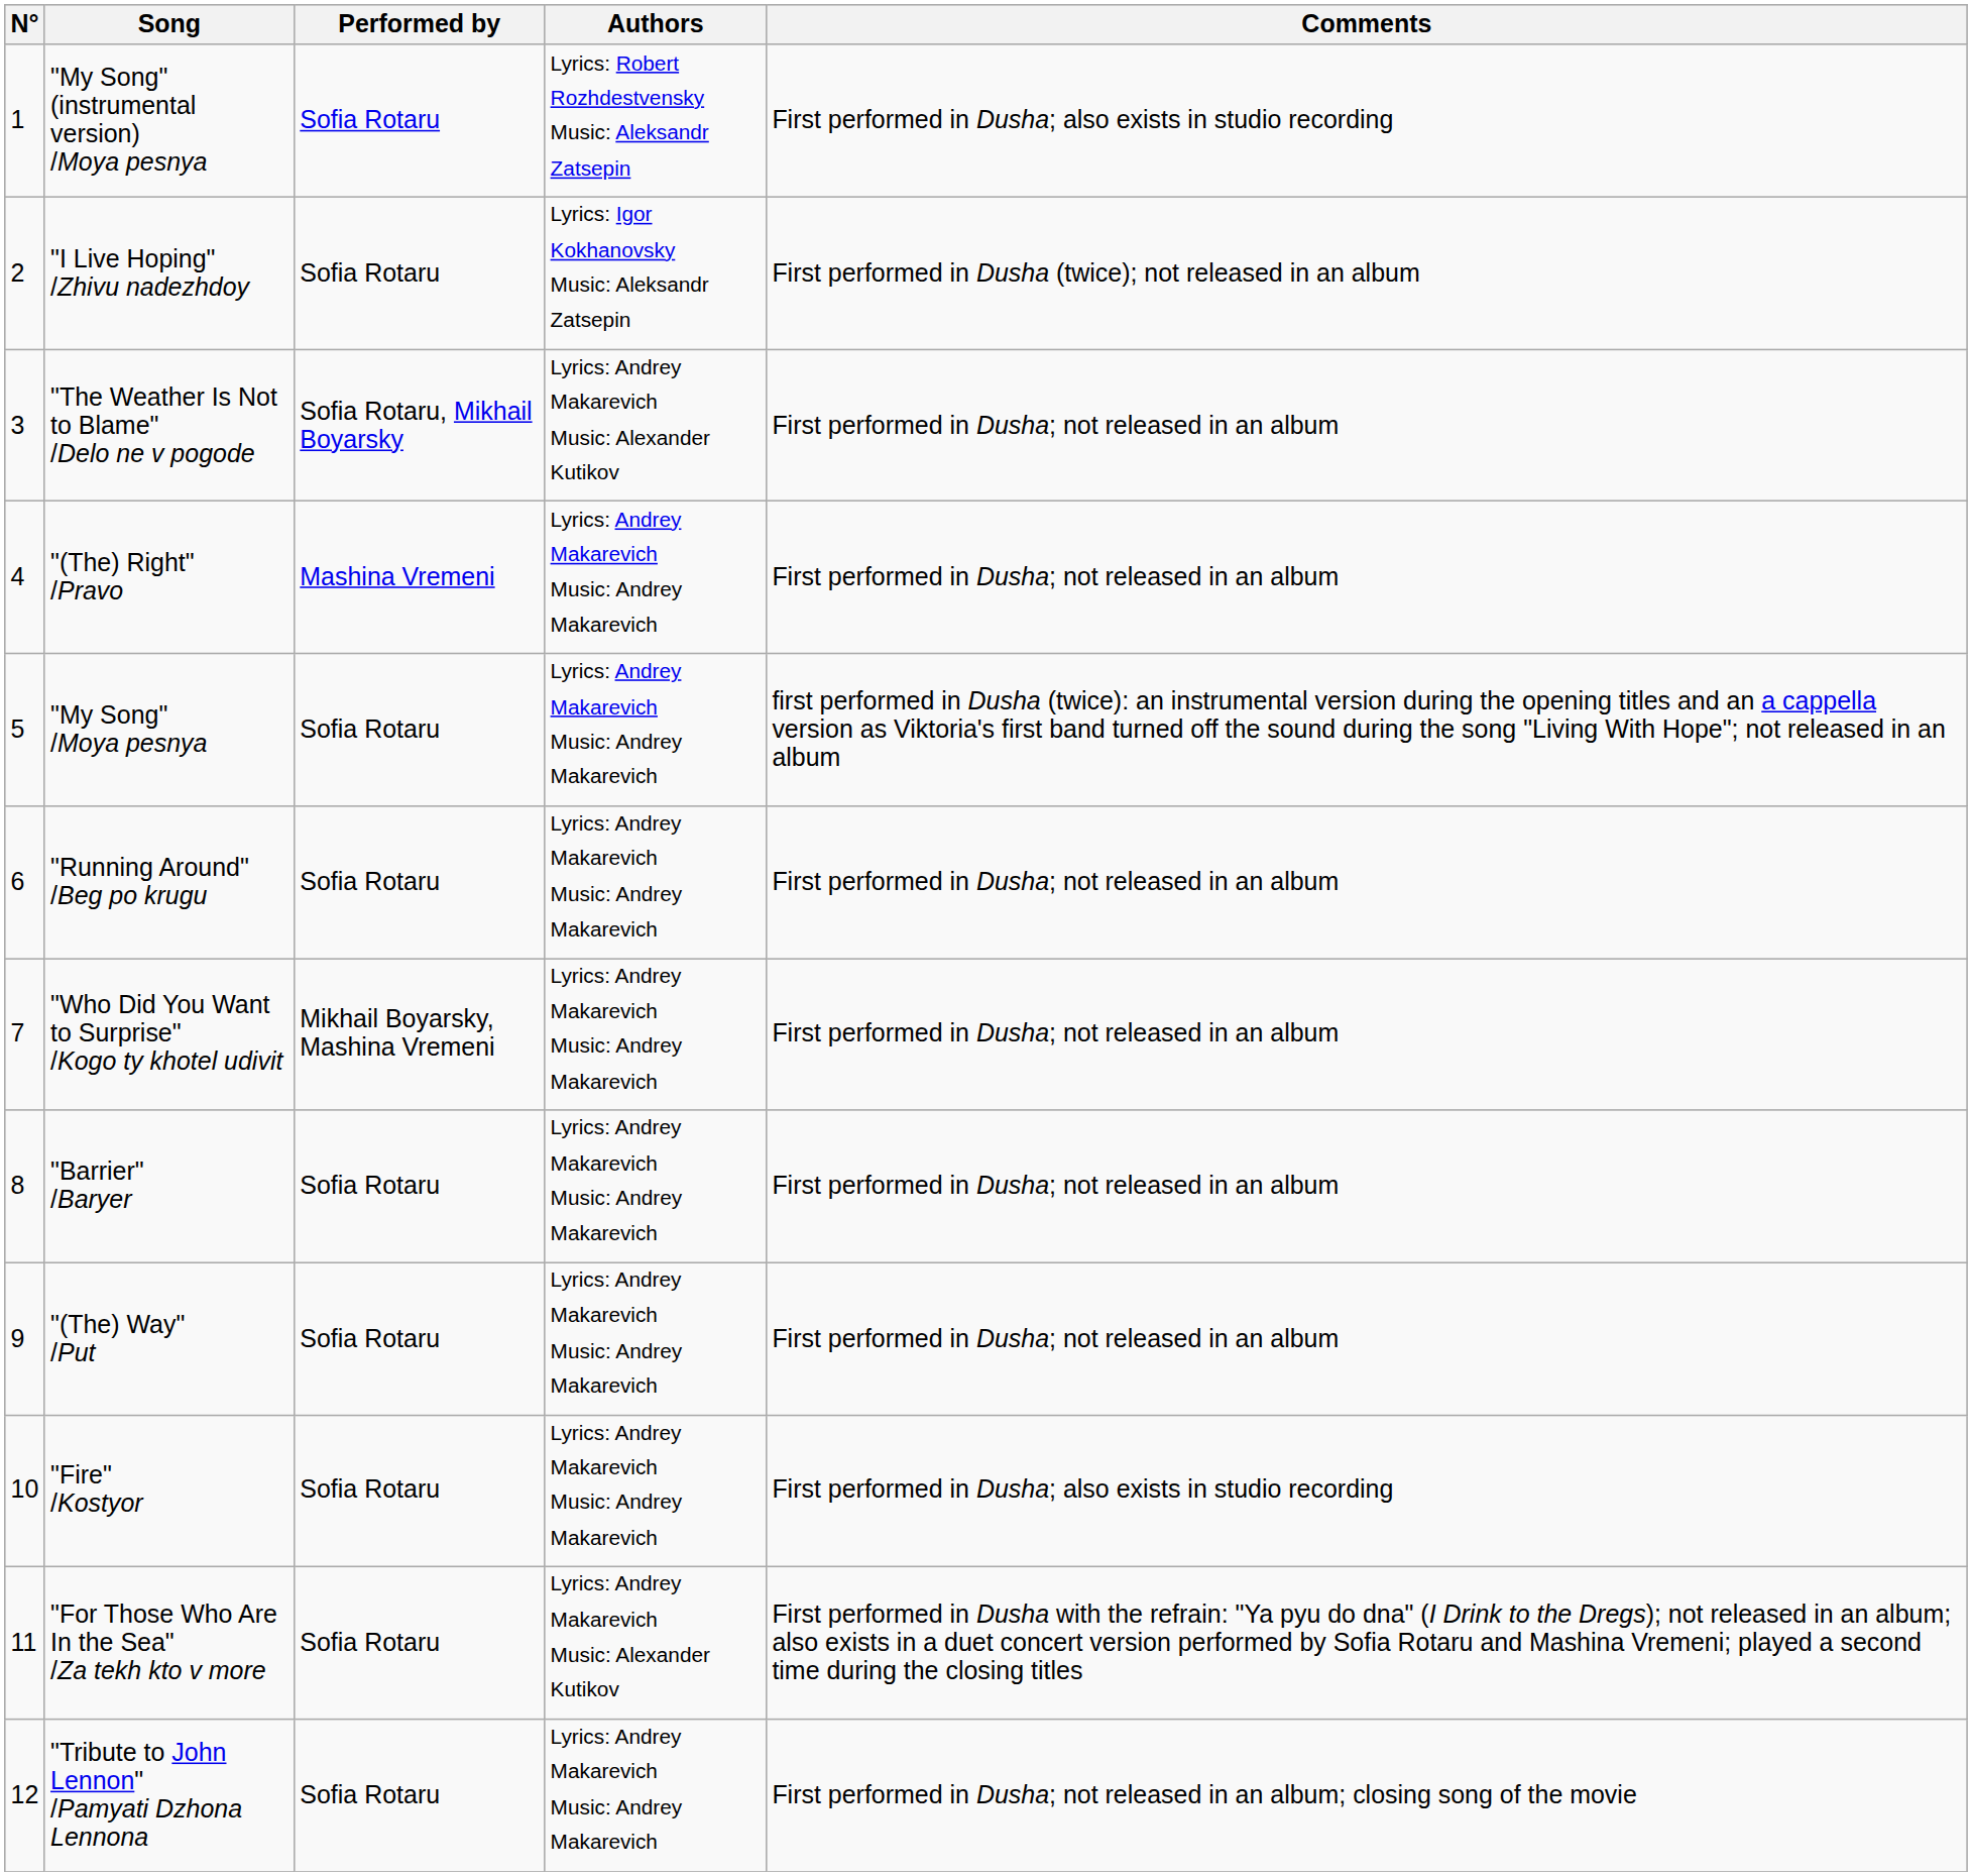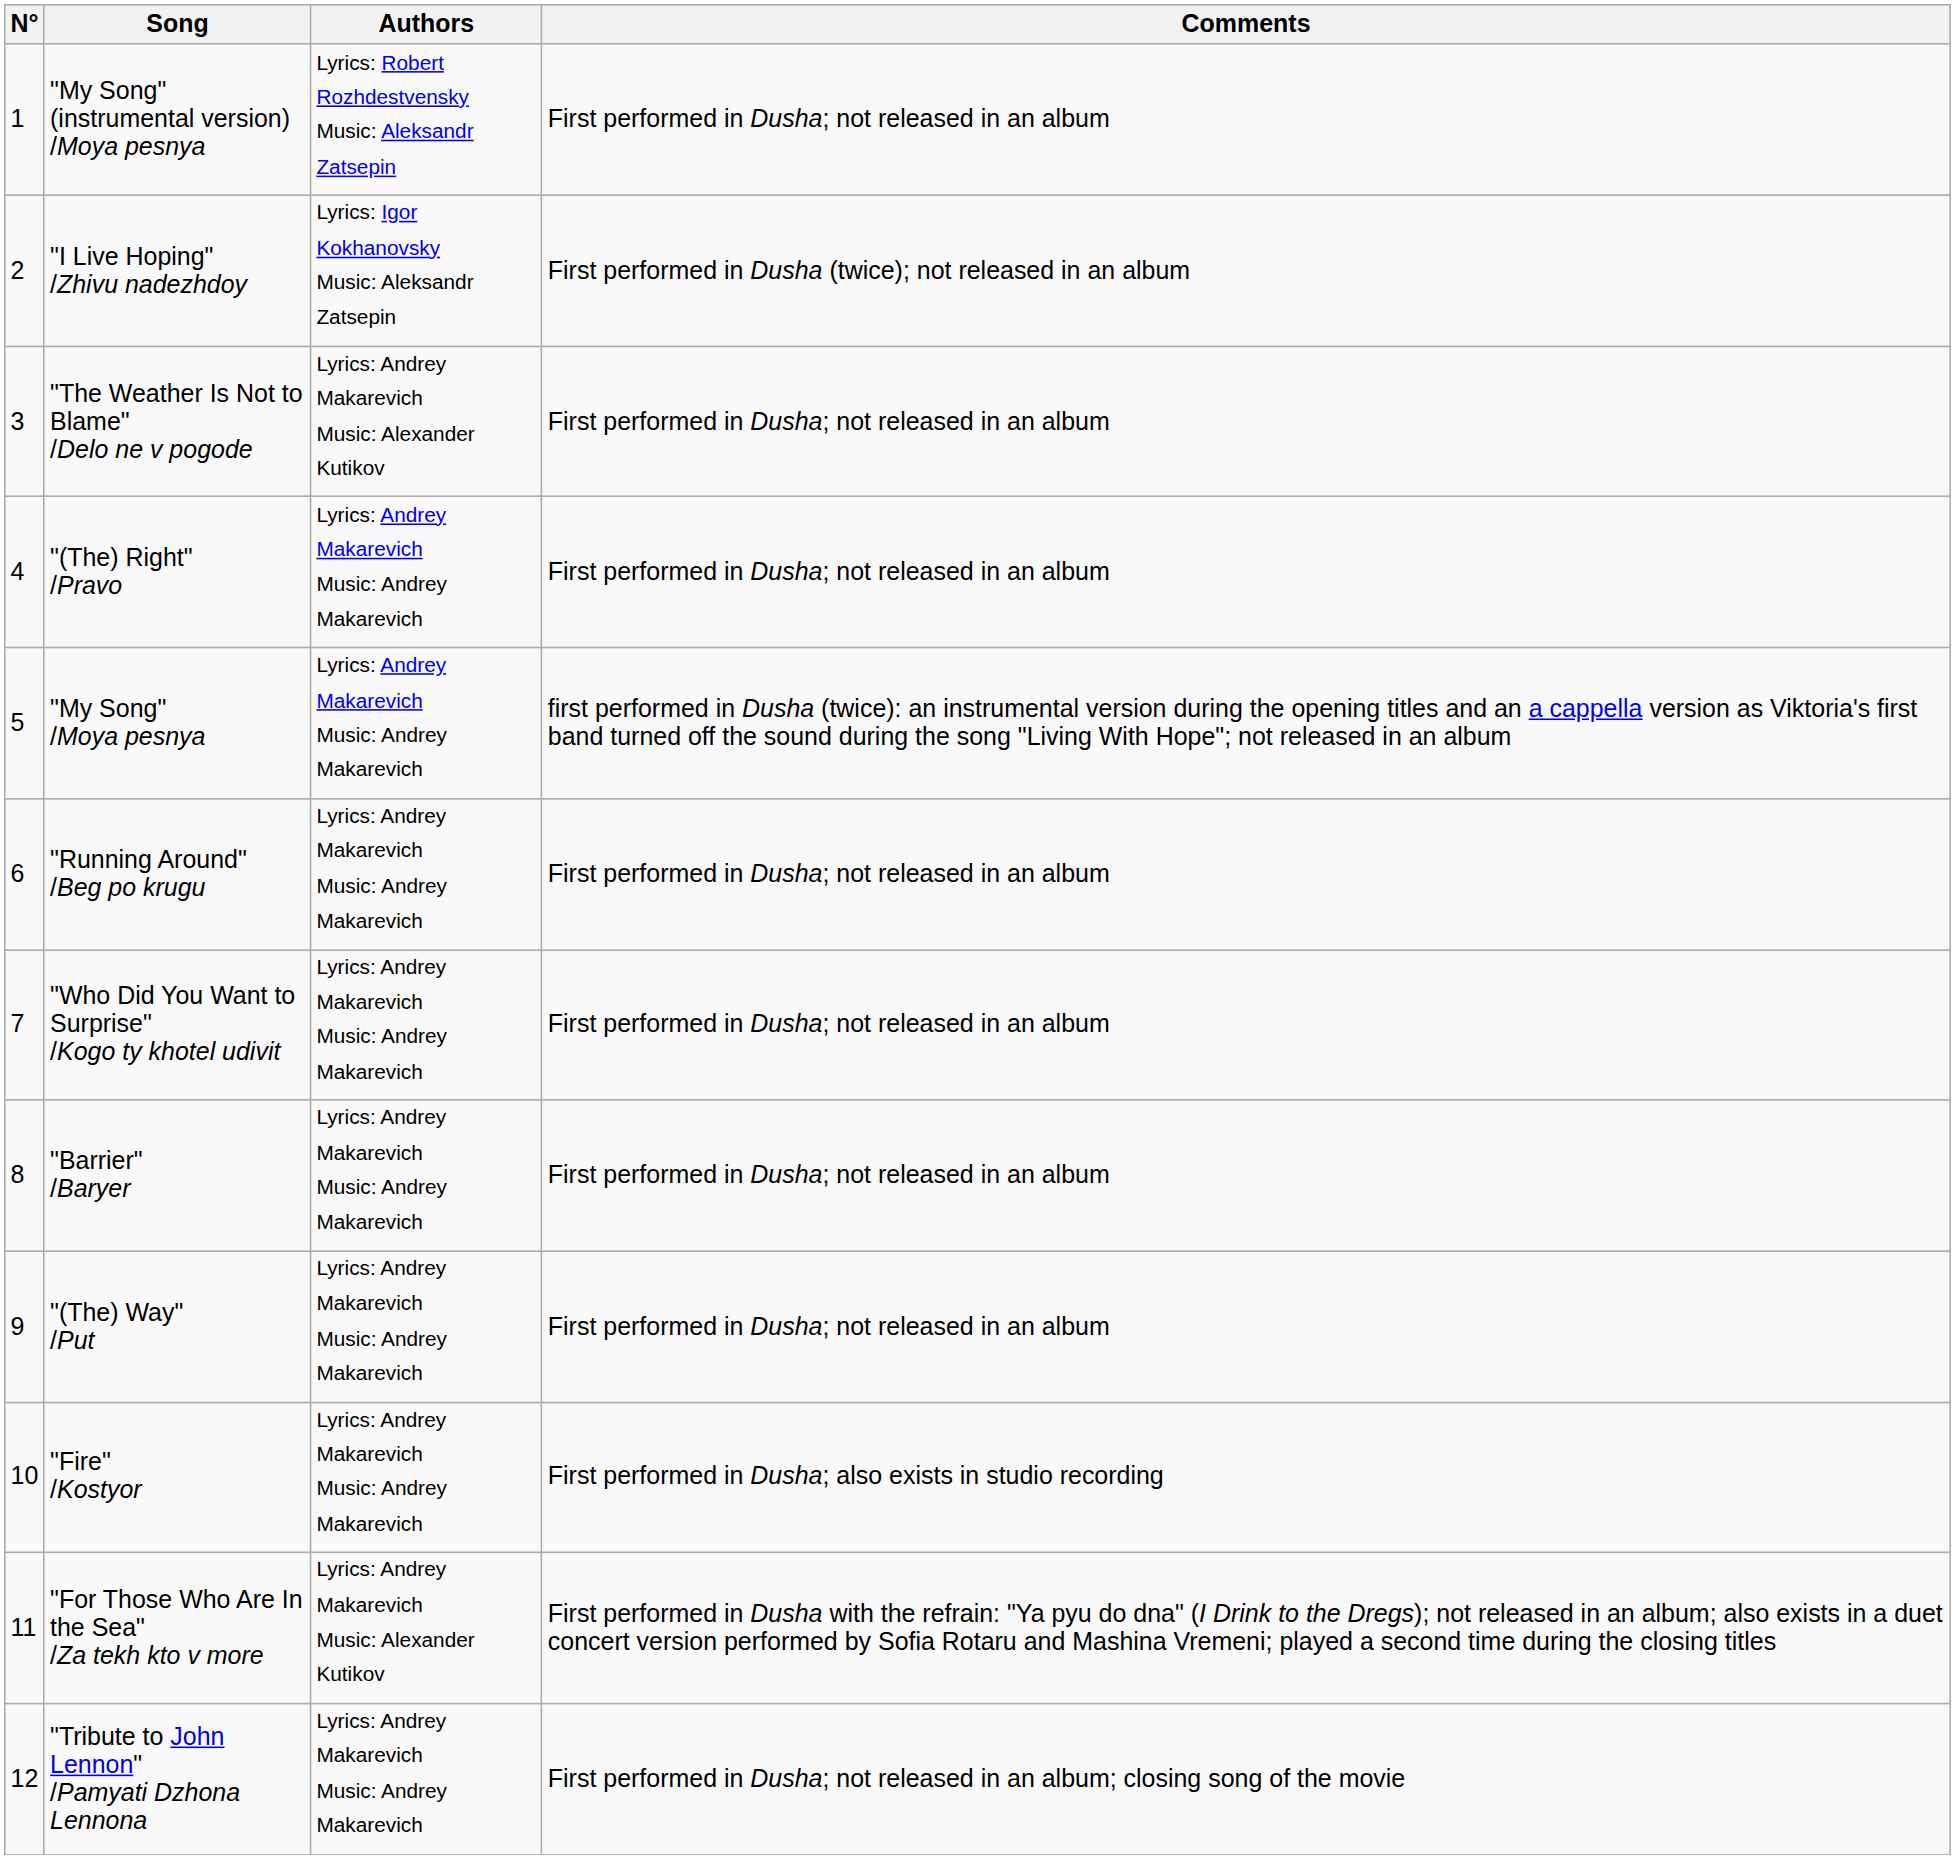- column: Performed by | Sofia Rotaru | Sofia Rotaru | Sofia Rotaru, Mikhail Boyarsky | Mashina Vremeni | Sofia Rotaru | Sofia Rotaru | Mikhail Boyarsky, Mashina Vremeni | Sofia Rotaru | Sofia Rotaru | Sofia Rotaru | Sofia Rotaru | Sofia Rotaru
"My Song" (instrumental version) /Moya pesnya | Comments: First performed in Dusha; also exists in studio recording -> First performed in Dusha; not released in an album
